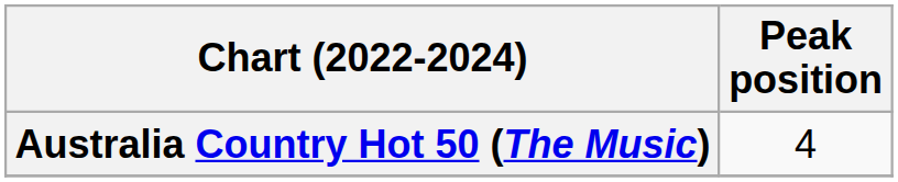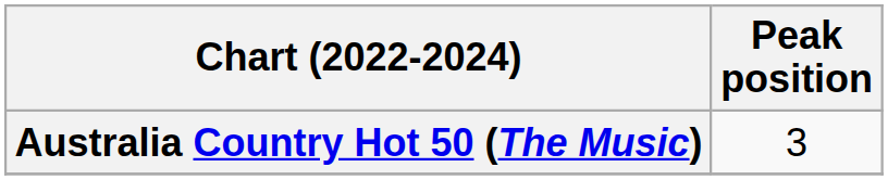Australia Country Hot 50 (The Music) | Peak position: 4 -> 3
